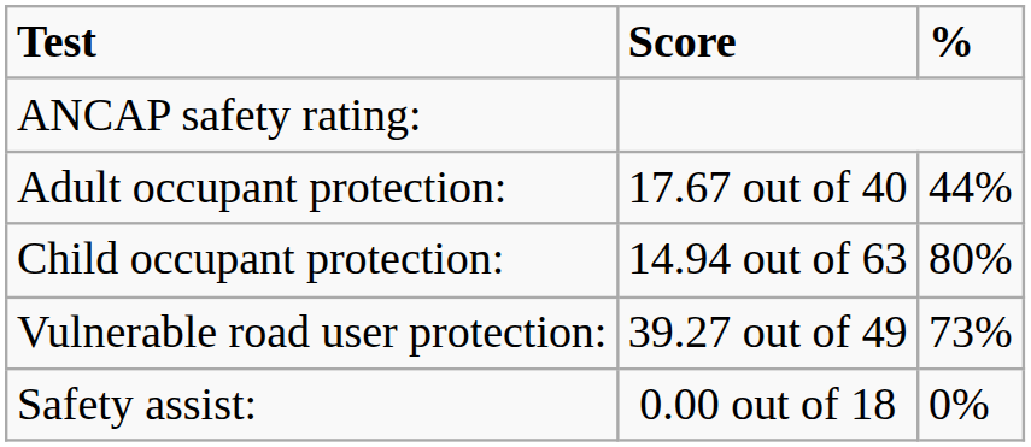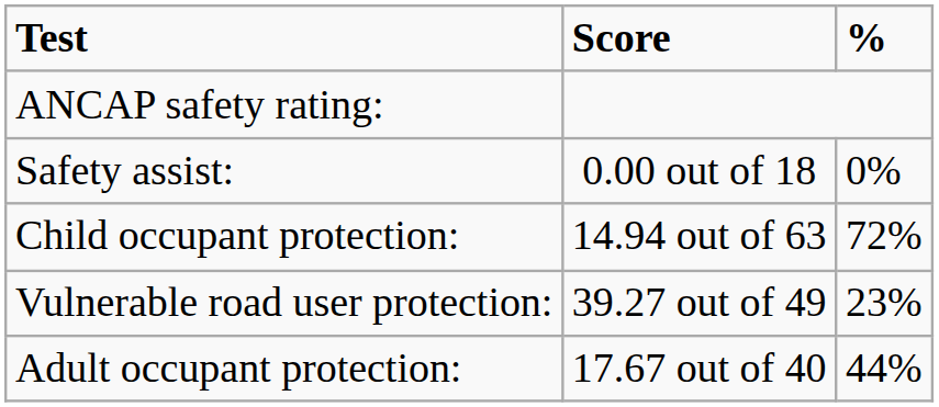rows swapped: Adult occupant protection: <-> Safety assist:
Child occupant protection: | %: 80% -> 72%
Vulnerable road user protection: | %: 73% -> 23%
